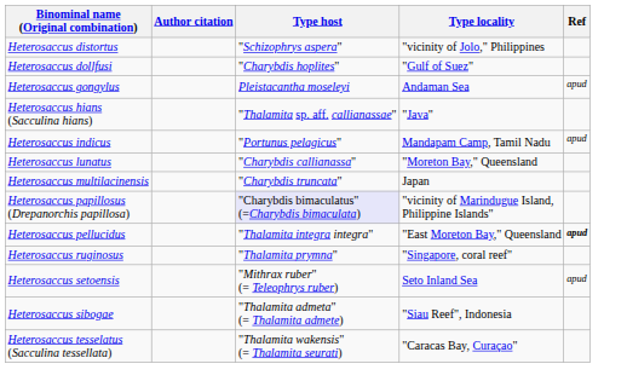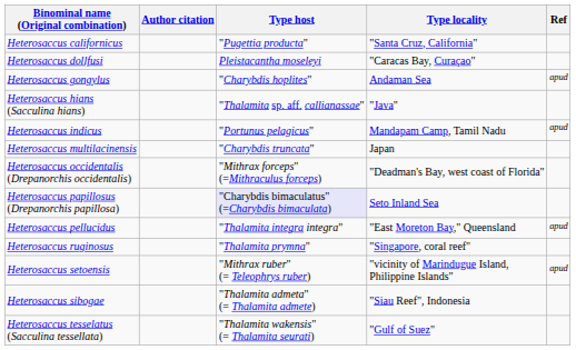+ row: Heterosaccus californicus | "Pugettia producta" | "Santa Cruz, California"
- row: Heterosaccus distortus | "Schizophrys aspera" | "vicinity of Jolo," Philippines
Heterosaccus dollfusi | Type host: "Charybdis hoplites" -> Pleistacantha moseleyi
Heterosaccus dollfusi | Type locality: "Gulf of Suez" -> "Caracas Bay, Curaçao"
Heterosaccus gongylus | Type host: Pleistacantha moseleyi -> "Charybdis hoplites"
- row: Heterosaccus lunatus | "Charybdis callianassa" | "Moreton Bay," Queensland
+ row: Heterosaccus occidentalis (Drepanorchis occidentalis) | "Mithrax forceps" (=Mithraculus forceps) | "Deadman's Bay, west coast of Florida"
Heterosaccus papillosus (Drepanorchis papillosa) | Type locality: "vicinity of Marindugue Island, Philippine Islands" -> Seto Inland Sea
Heterosaccus pellucidus | Ref: bold -> normal
Heterosaccus setoensis | Type locality: Seto Inland Sea -> "vicinity of Marindugue Island, Philippine Islands"
Heterosaccus tesselatus (Sacculina tessellata) | Type locality: "Caracas Bay, Curaçao" -> "Gulf of Suez"
